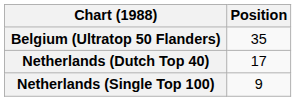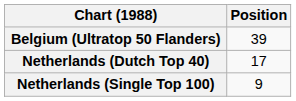Belgium (Ultratop 50 Flanders) | Position: 35 -> 39
